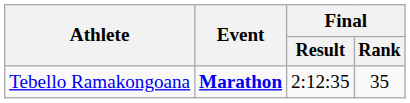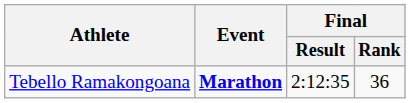Tebello Ramakongoana | Final / Rank: 35 -> 36
